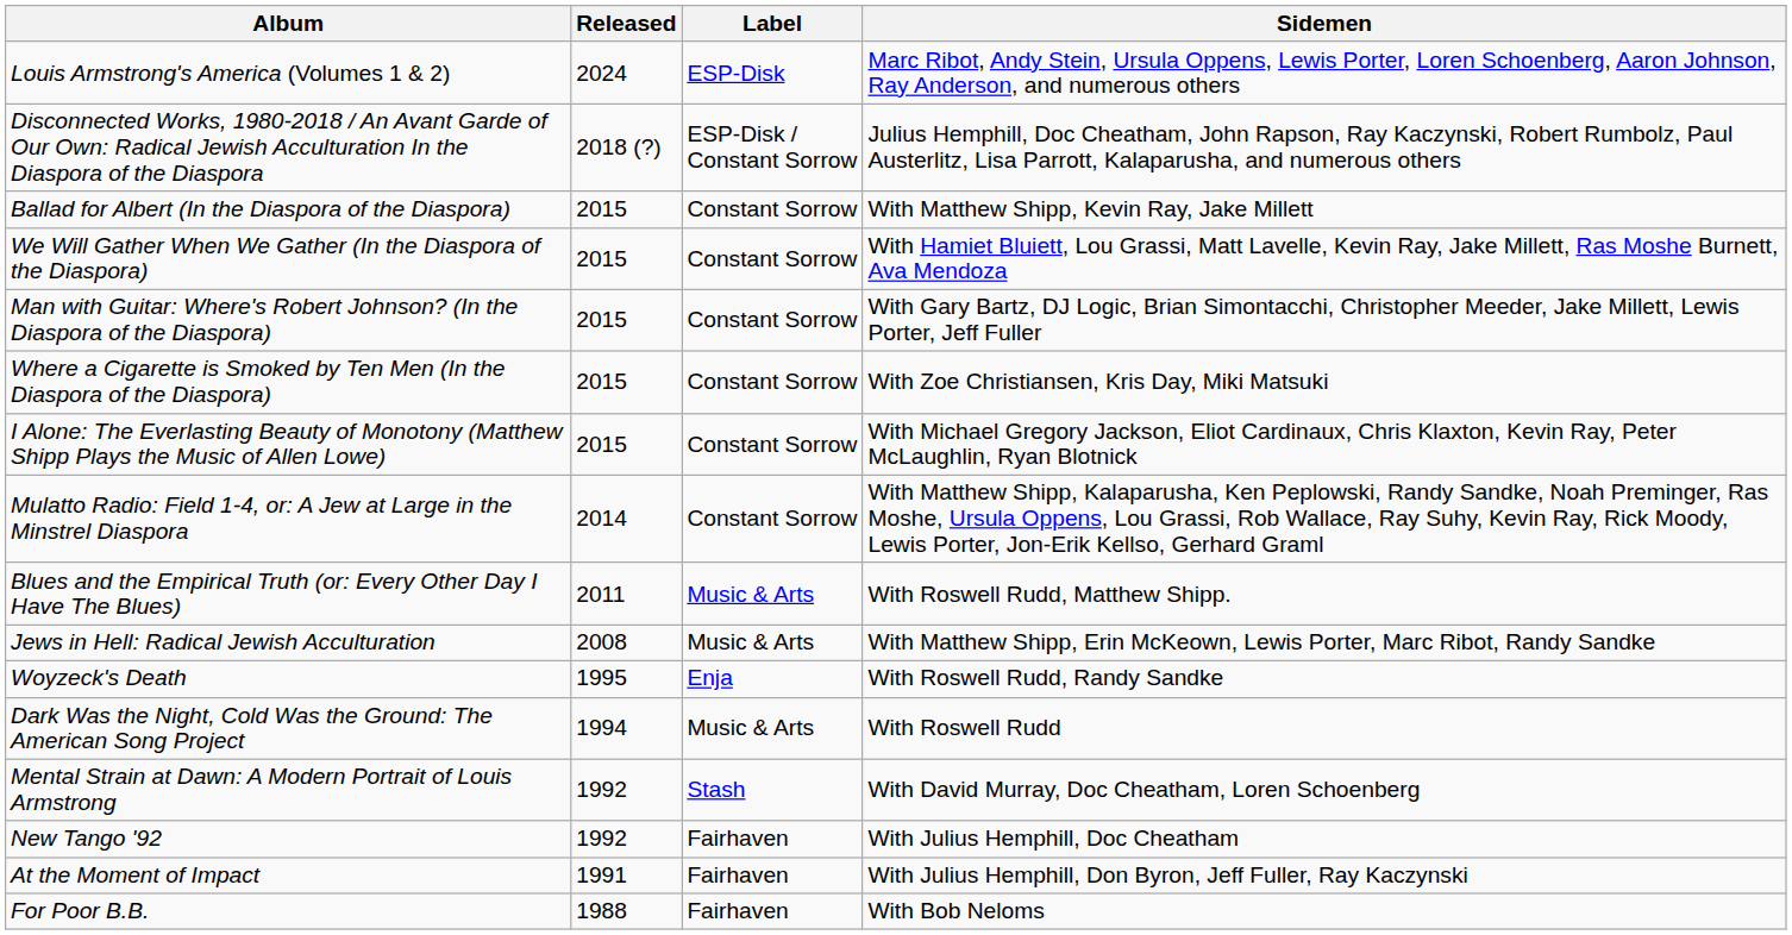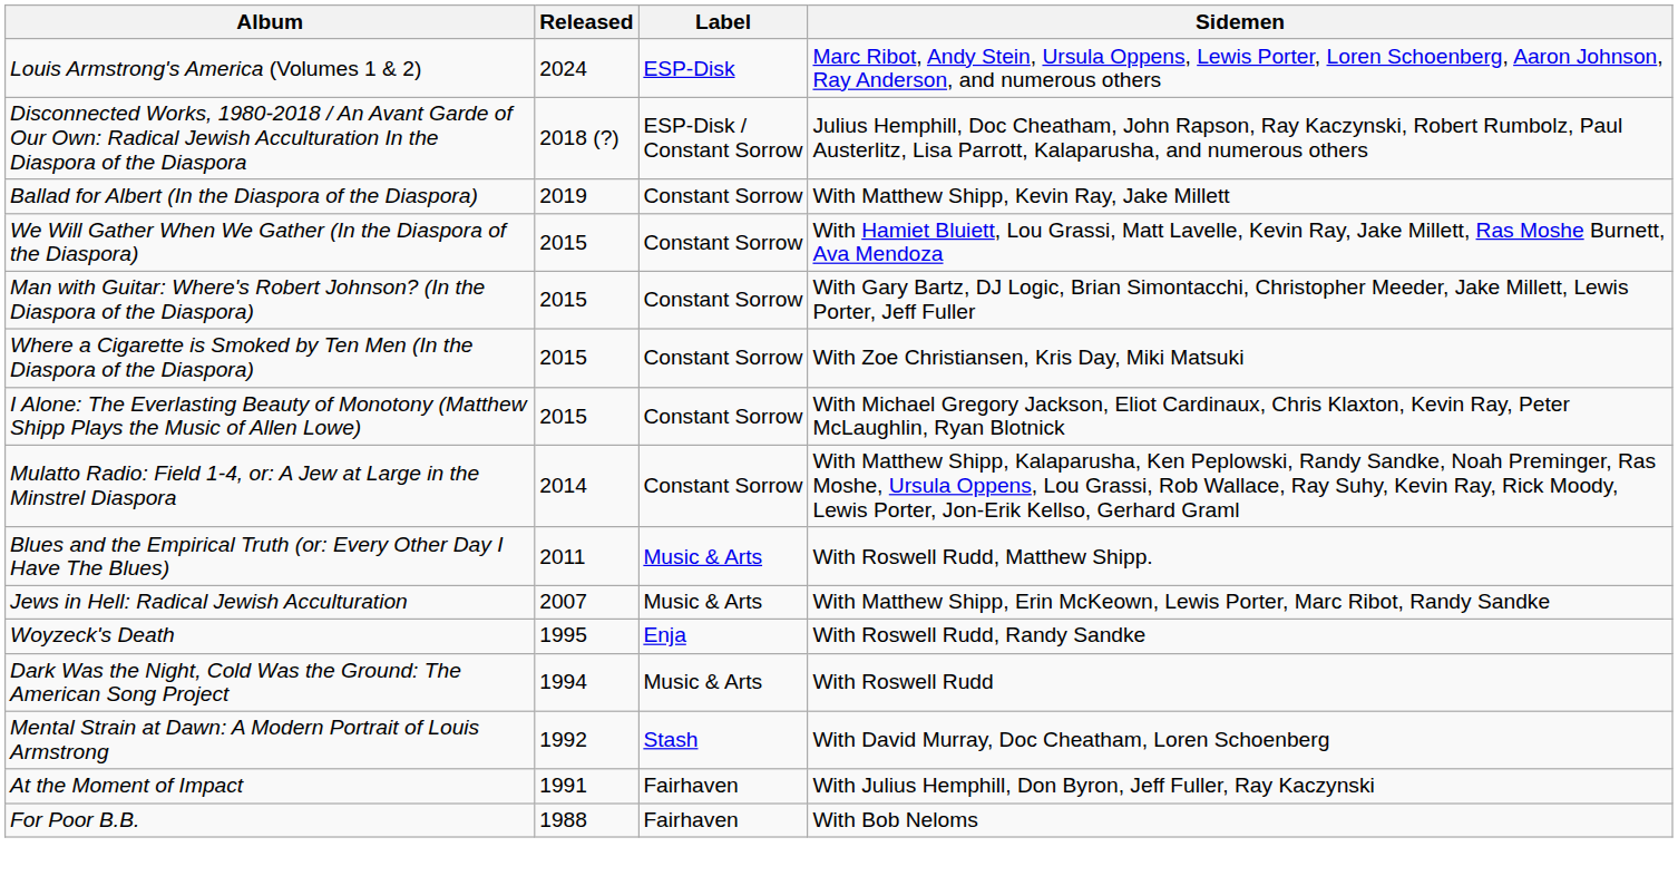Ballad for Albert (In the Diaspora of the Diaspora) | Released: 2015 -> 2019
Jews in Hell: Radical Jewish Acculturation | Released: 2008 -> 2007
- row: New Tango '92 | 1992 | Fairhaven | With Julius Hemphill, Doc Cheatham
